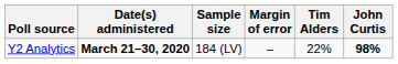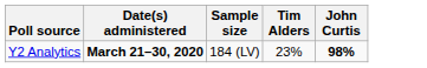- column: Margin of error | –
Y2 Analytics | Tim Alders: 22% -> 23%
